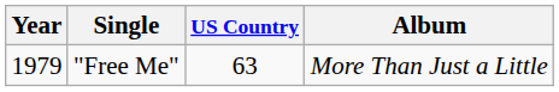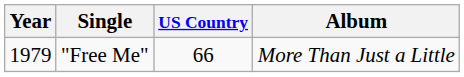"Free Me" | US Country: 63 -> 66
